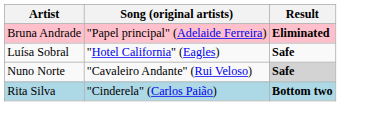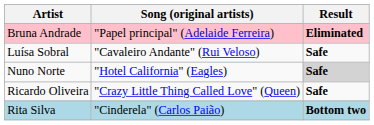Luísa Sobral | Song (original artists): "Hotel California" (Eagles) -> "Cavaleiro Andante" (Rui Veloso)
Nuno Norte | Song (original artists): "Cavaleiro Andante" (Rui Veloso) -> "Hotel California" (Eagles)
+ row: Ricardo Oliveira | "Crazy Little Thing Called Love" (Queen) | Safe
